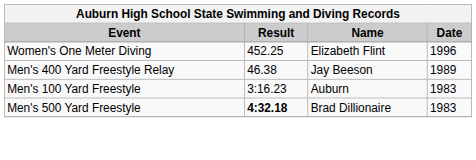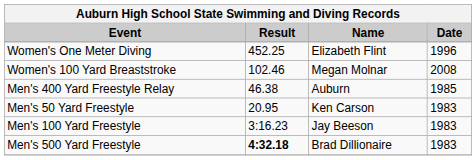+ row: Women's 100 Yard Breaststroke | 102.46 | Megan Molnar | 2008
Men's 400 Yard Freestyle Relay | Name: Jay Beeson -> Auburn
Men's 400 Yard Freestyle Relay | Date: 1989 -> 1985
+ row: Men's 50 Yard Freestyle | 20.95 | Ken Carson | 1983
Men's 100 Yard Freestyle | Name: Auburn -> Jay Beeson
